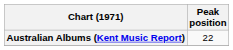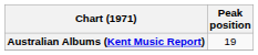Australian Albums (Kent Music Report) | Peak position: 22 -> 19
